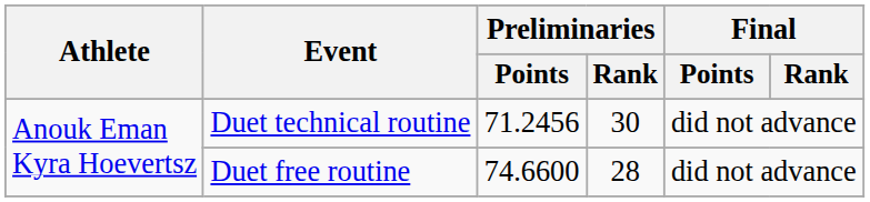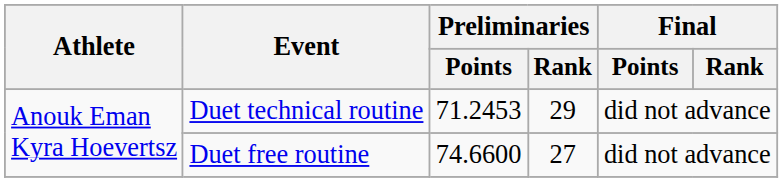Duet technical routine | Preliminaries / Points: 71.2456 -> 71.2453
Duet technical routine | Preliminaries / Rank: 30 -> 29
Duet free routine | Preliminaries / Rank: 28 -> 27
